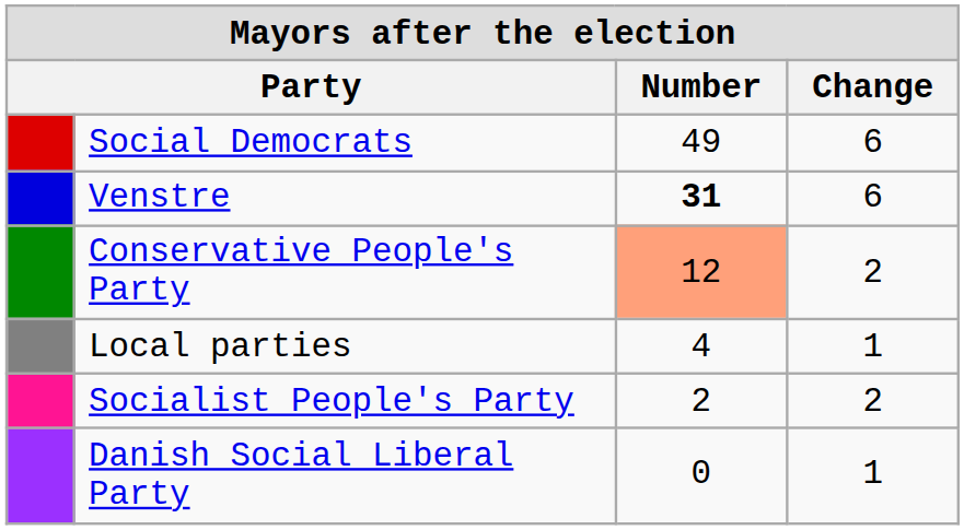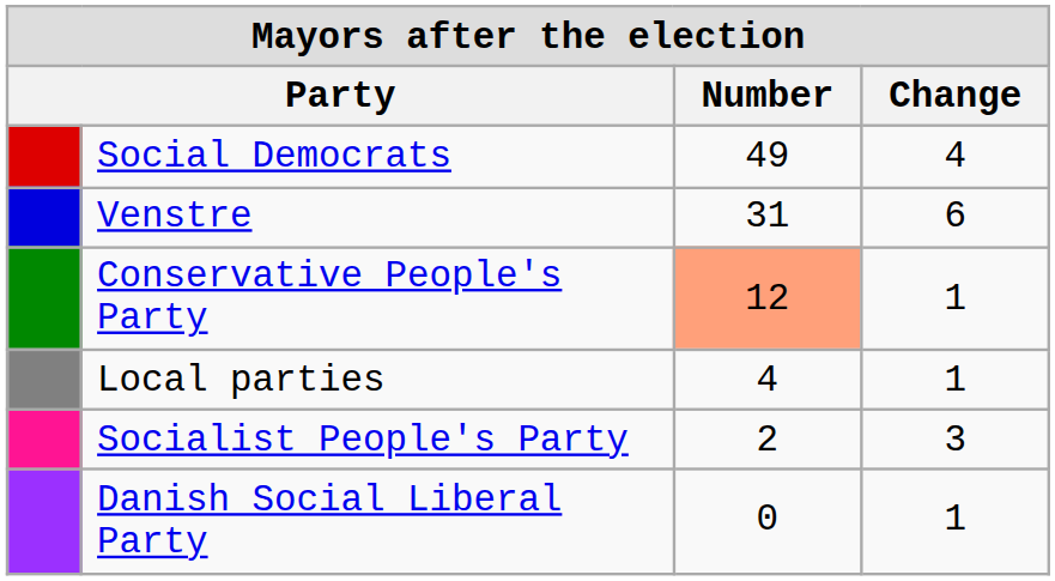Social Democrats | Change: 6 -> 4
Venstre | Number: bold -> normal
Conservative People's Party | Change: 2 -> 1
Socialist People's Party | Change: 2 -> 3
